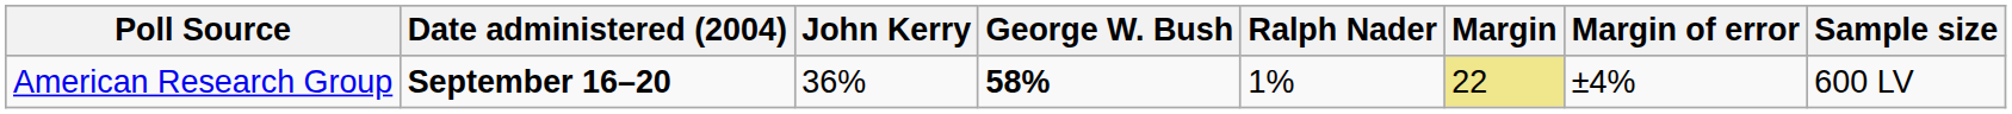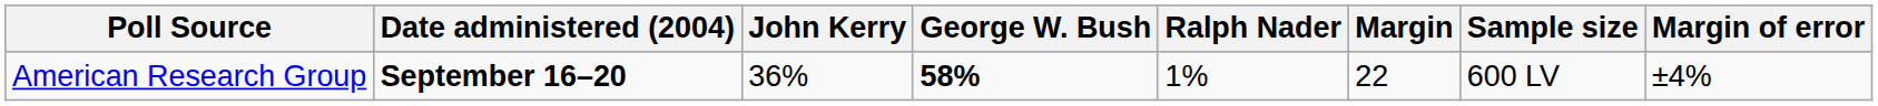columns swapped: Sample size <-> Margin of error
American Research Group | Margin: khaki background -> no background
